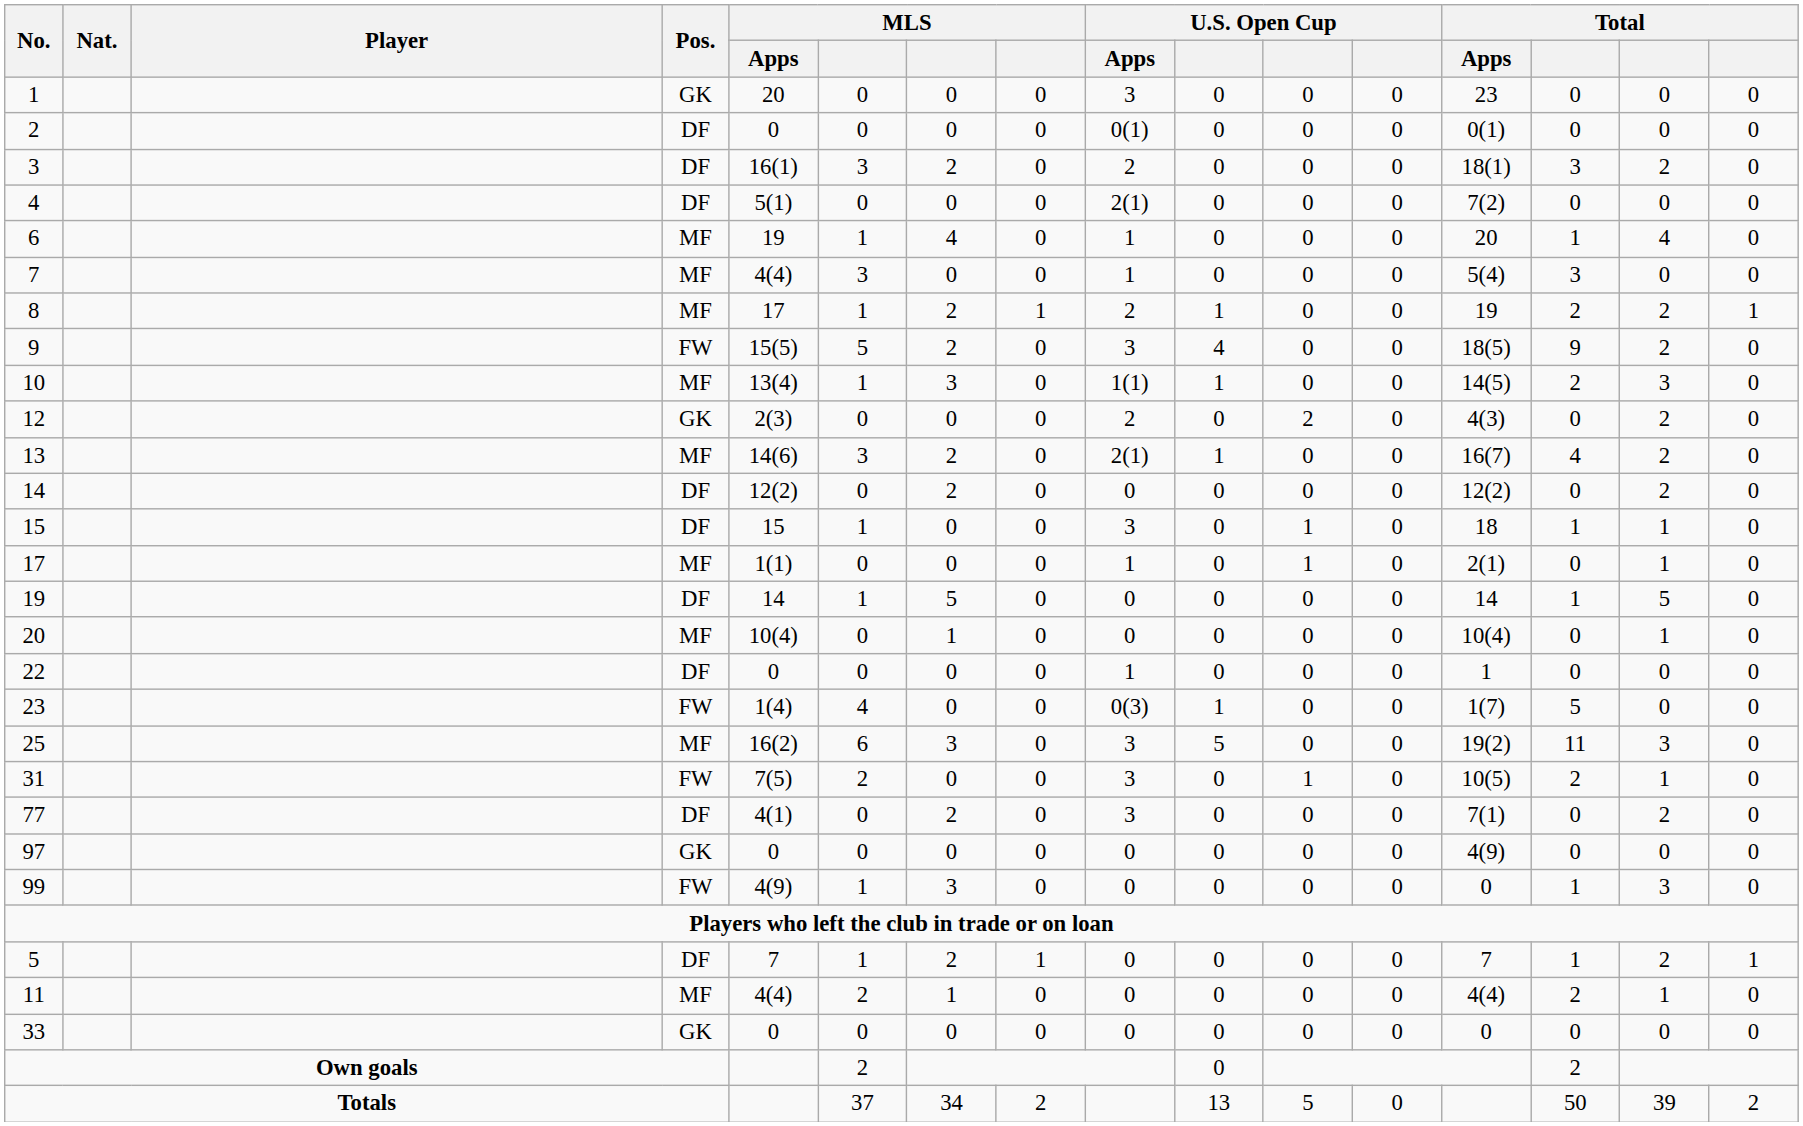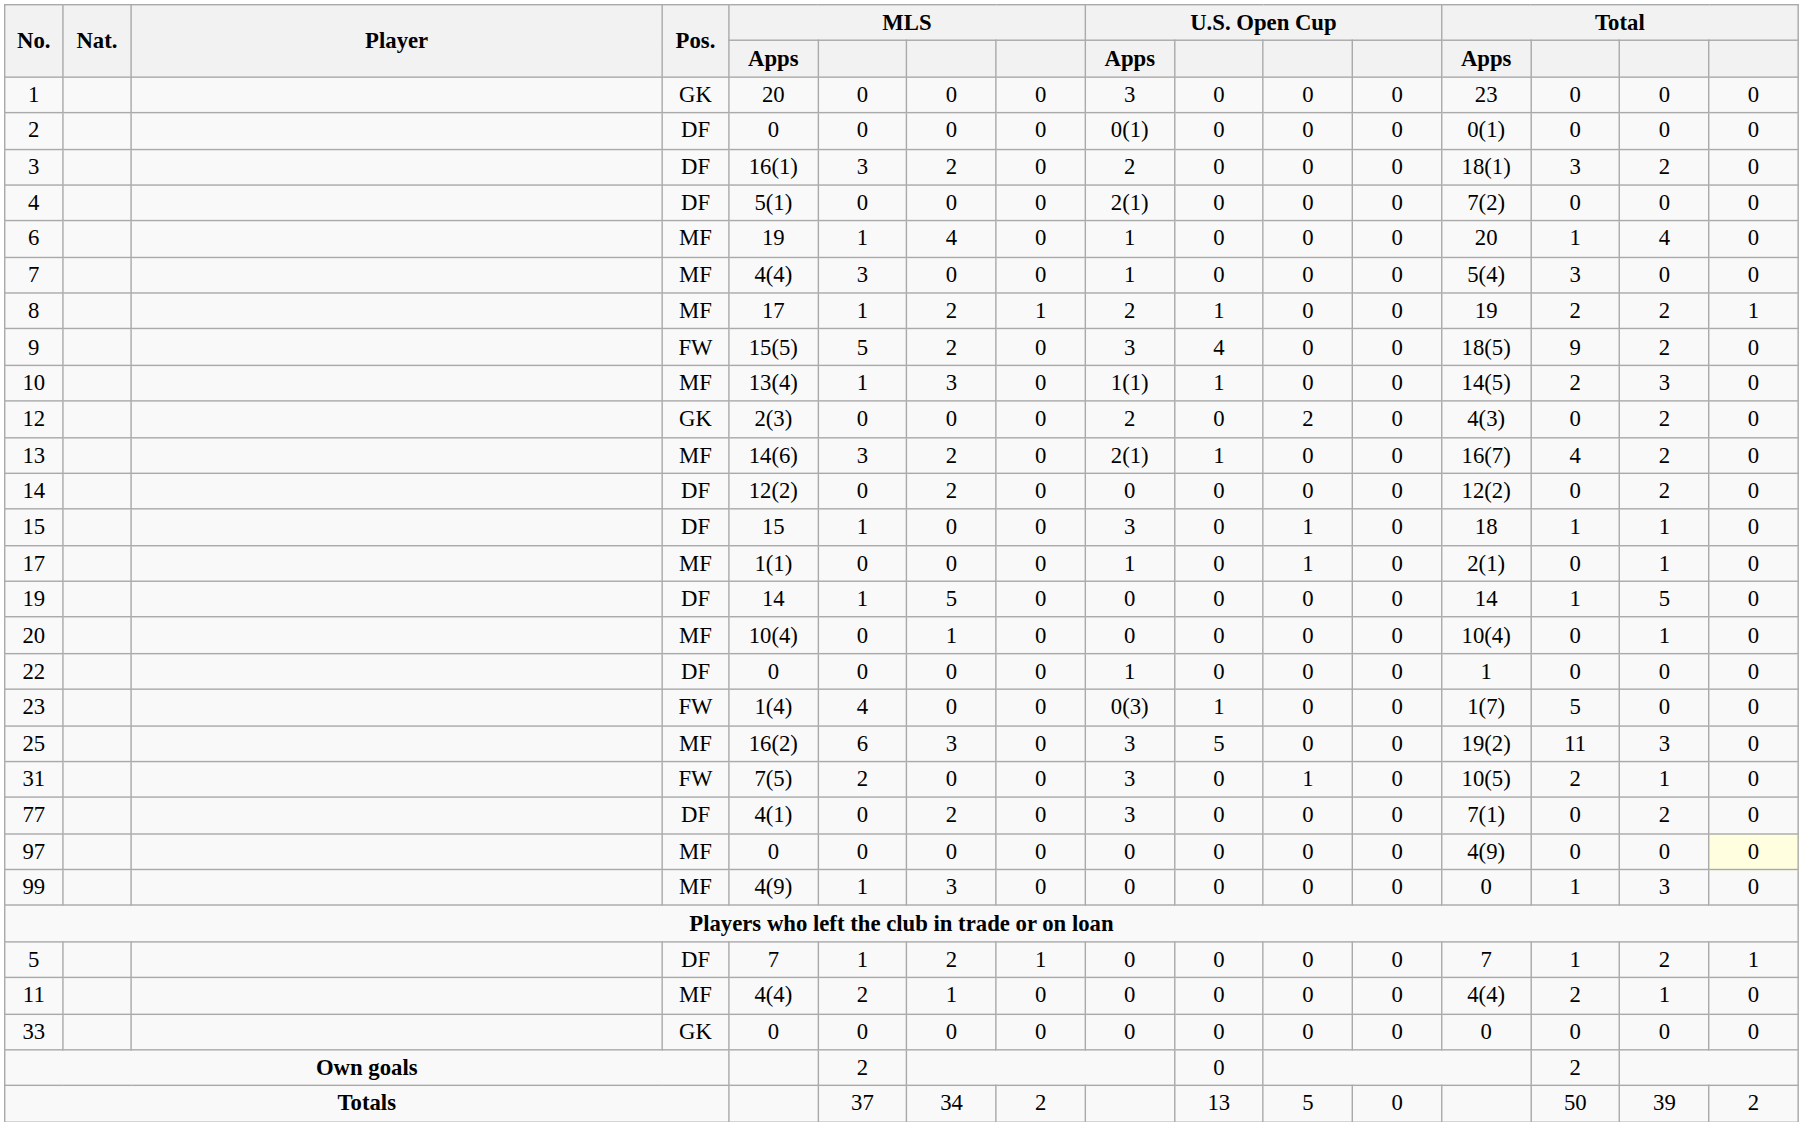97 | Pos.: GK -> MF
97 | column 16: no background -> lightyellow background
99 | Pos.: FW -> MF
